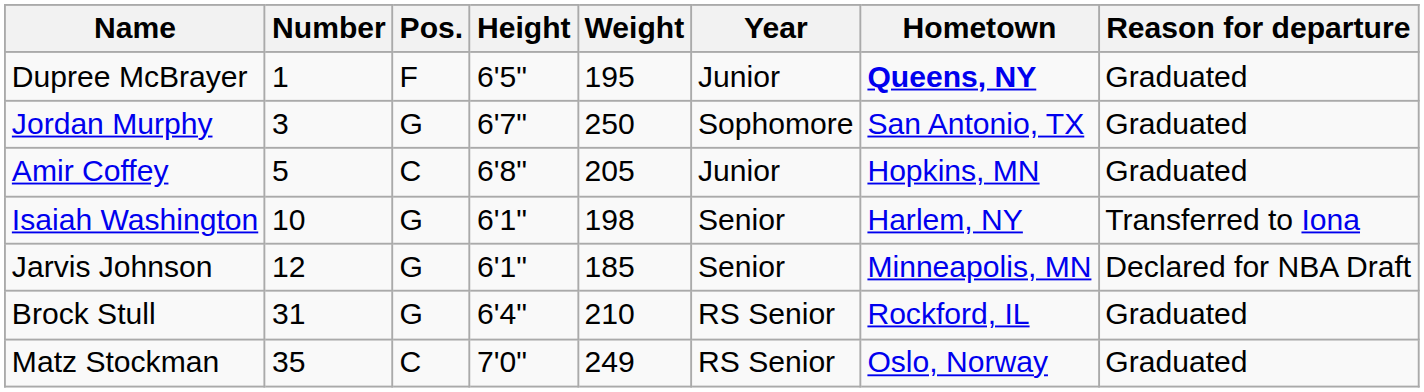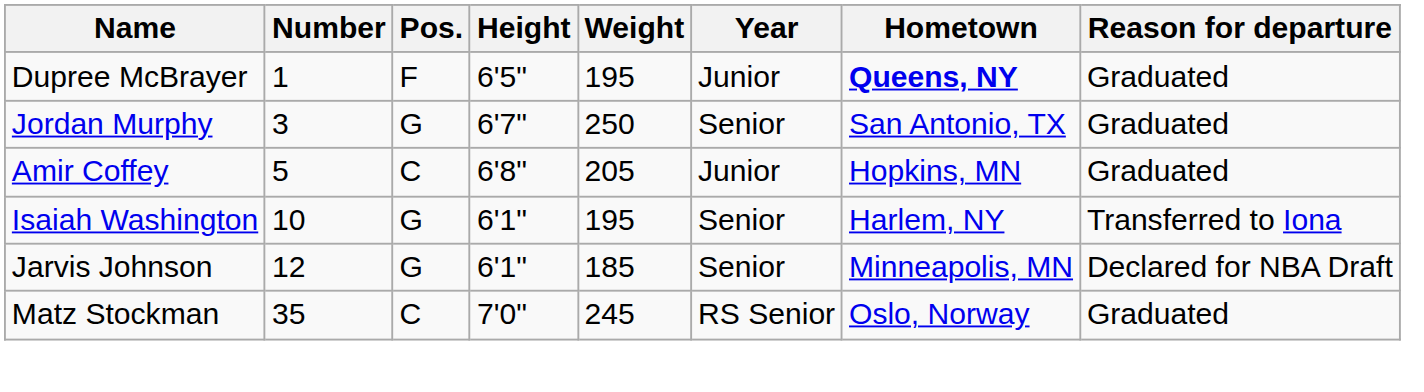Jordan Murphy | Year: Sophomore -> Senior
Isaiah Washington | Weight: 198 -> 195
- row: Brock Stull | 31 | G | 6'4" | 210 | RS Senior | Rockford, IL | Graduated
Matz Stockman | Weight: 249 -> 245
